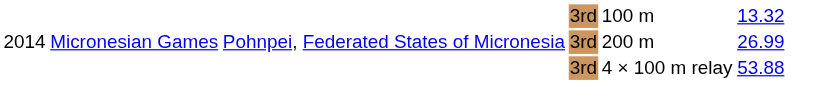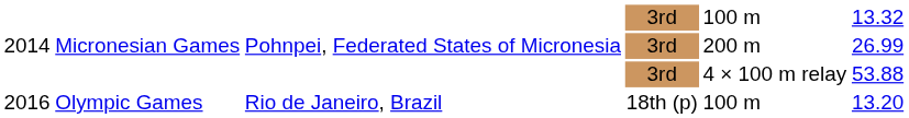+ row: 2016 | Olympic Games | Rio de Janeiro, Brazil | 18th (p) | 100 m | 13.20
